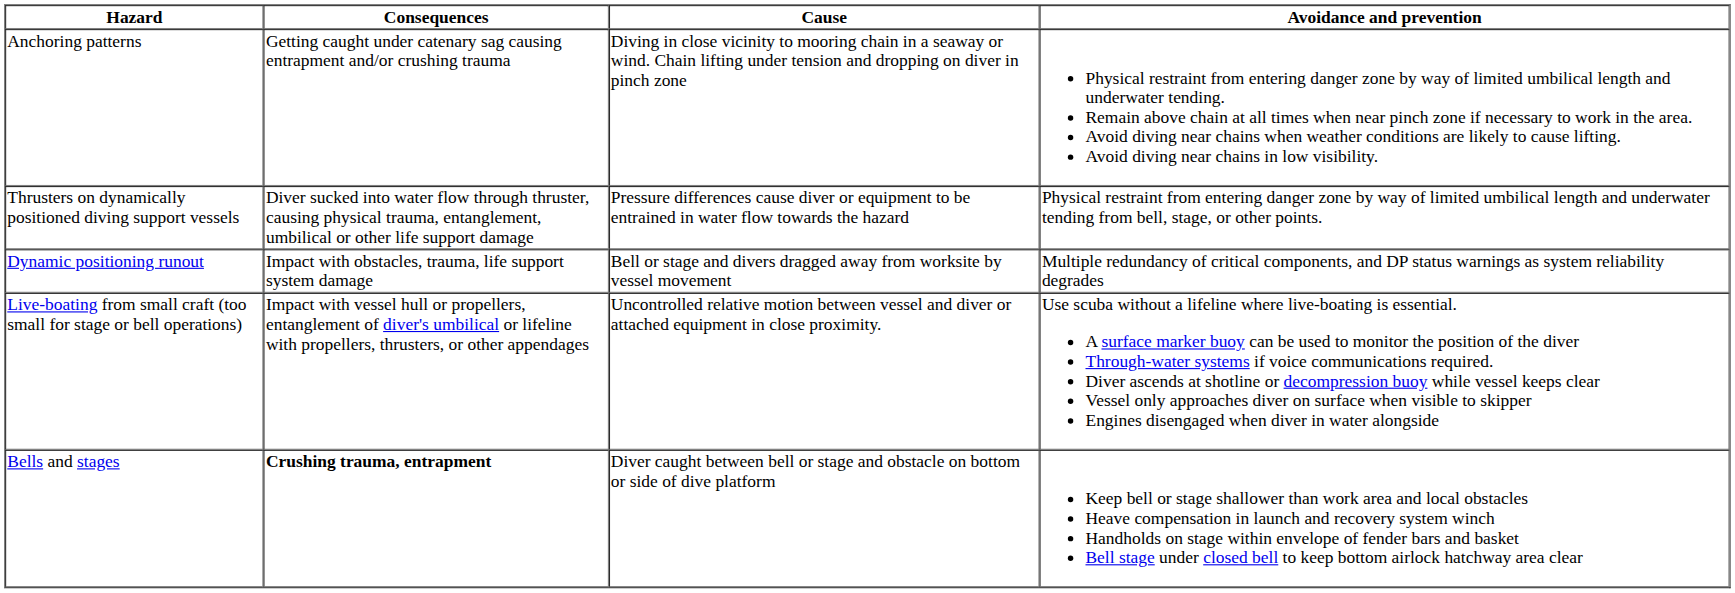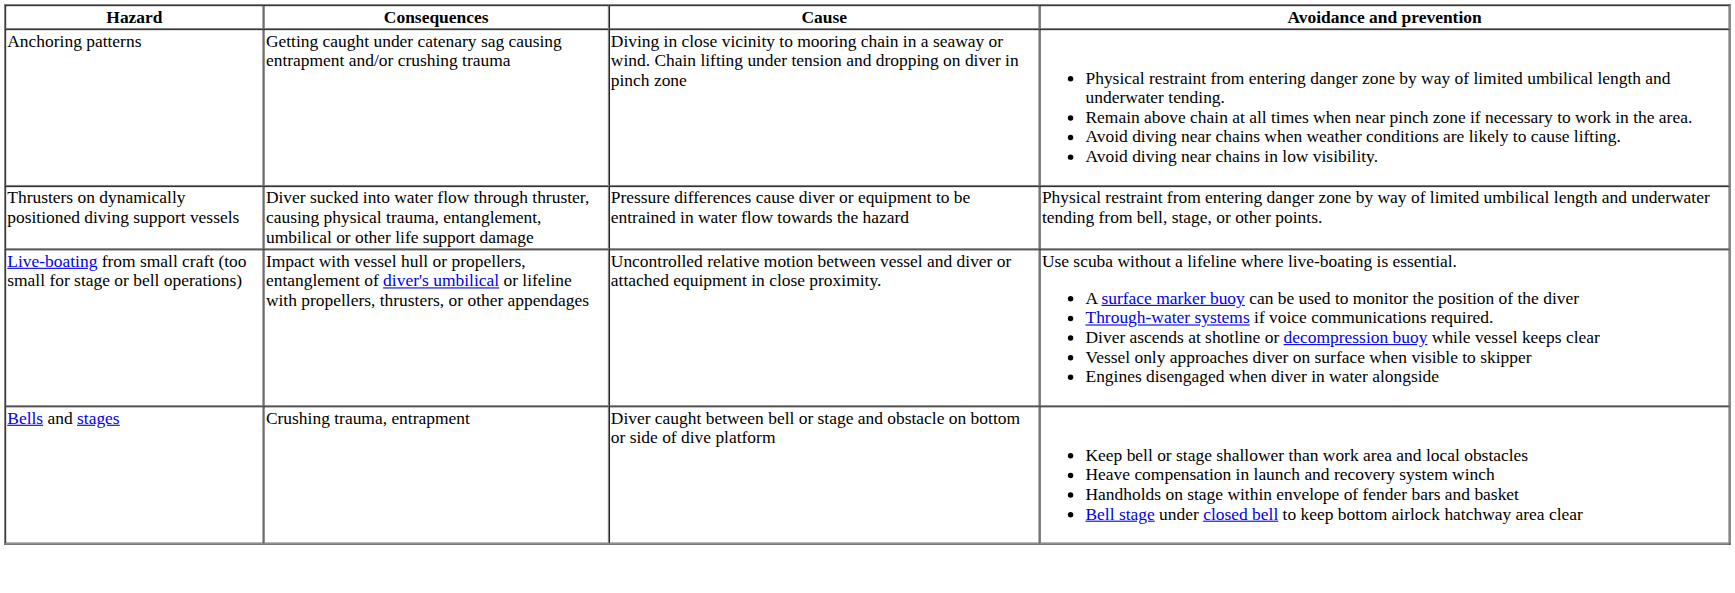- row: Dynamic positioning runout | Impact with obstacles, trauma, life support system damage | Bell or stage and divers dragged away from worksite by vessel movement | Multiple redundancy of critical components, and DP status warnings as system reliability degrades
Bells and stages | Consequences: bold -> normal
